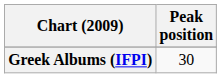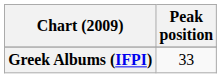Greek Albums (IFPI) | Peak position: 30 -> 33
